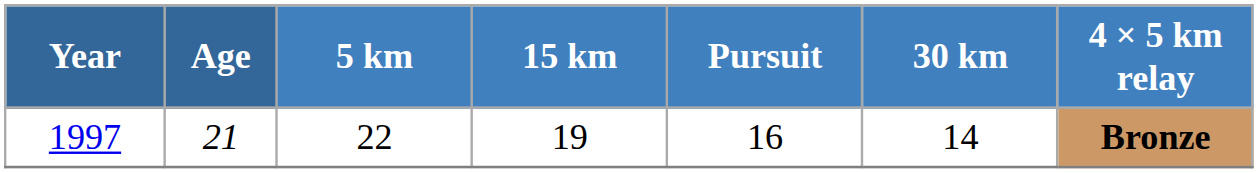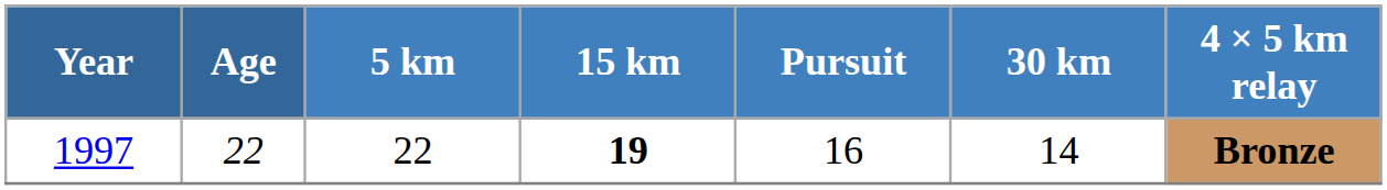1997 | Age: 21 -> 22
1997 | 15 km: normal -> bold
